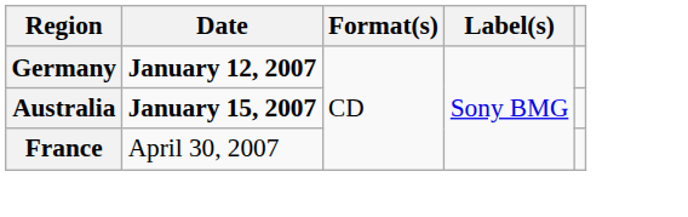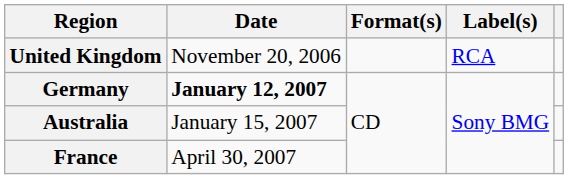+ row: United Kingdom | November 20, 2006 | RCA
Australia | Date: bold -> normal
